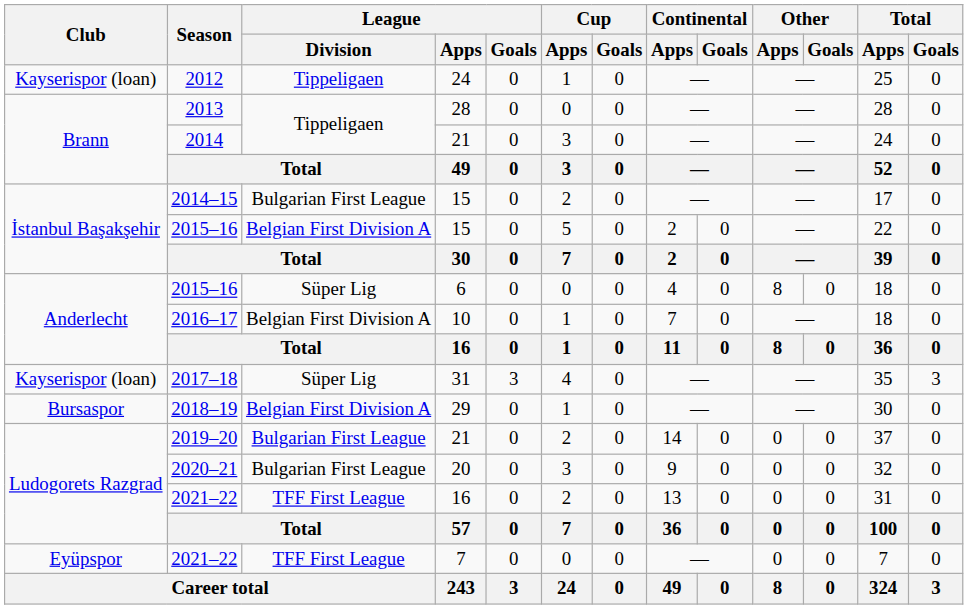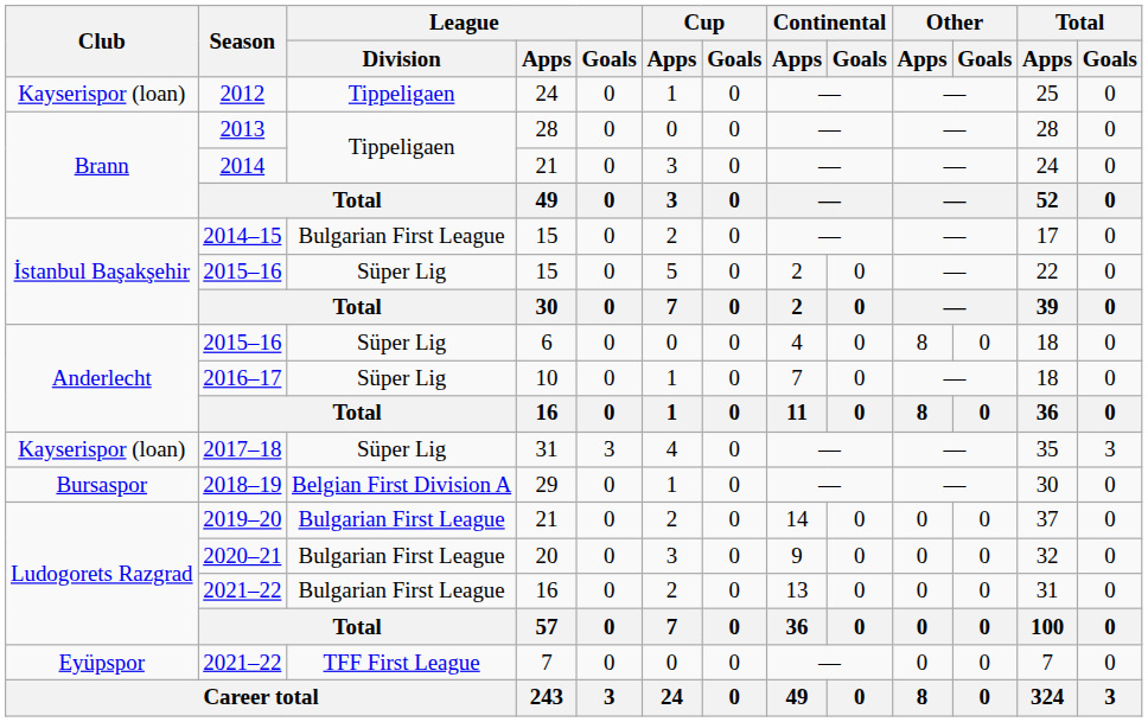2015–16 / 15 | League / Division: Belgian First Division A -> Süper Lig
2016–17 | League / Division: Belgian First Division A -> Süper Lig
2021–22 / 16 | League / Division: TFF First League -> Bulgarian First League
